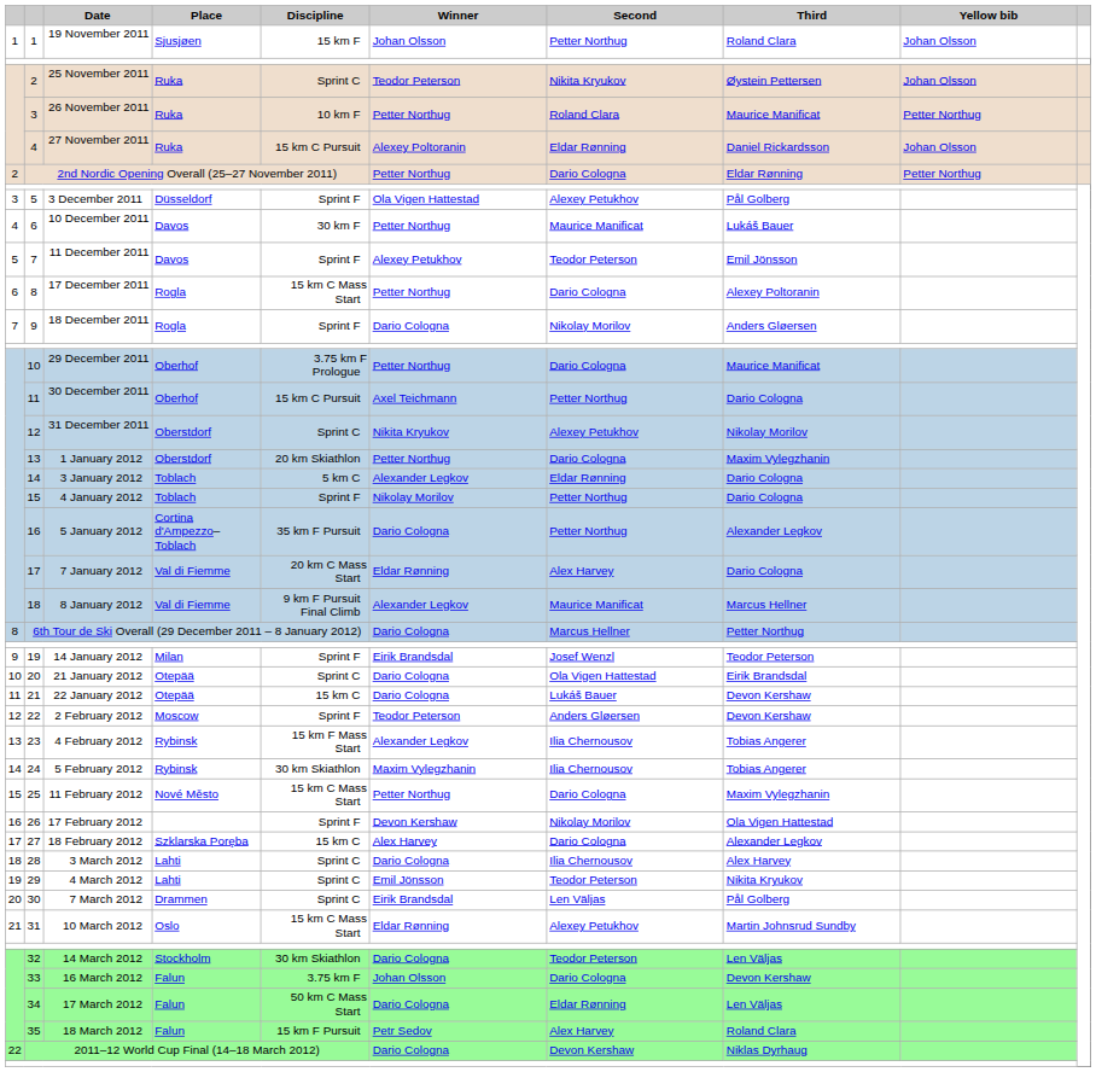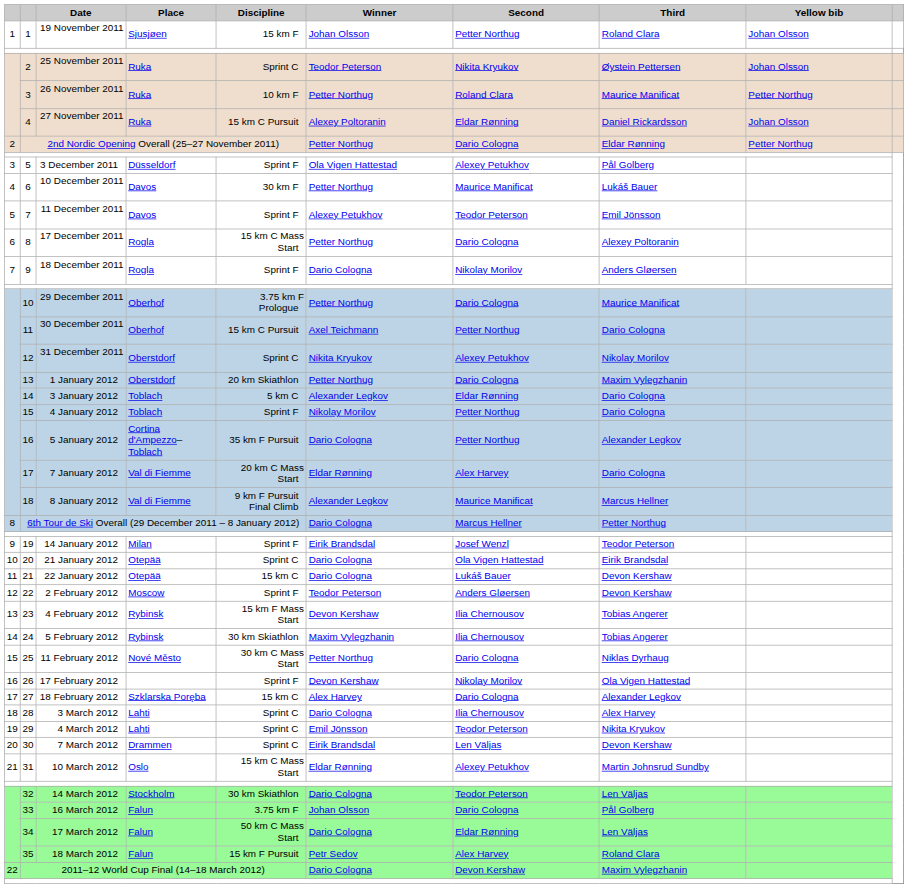23 | Winner: Alexander Legkov -> Devon Kershaw
25 | Discipline: 15 km C Mass Start -> 30 km C Mass Start
25 | Third: Maxim Vylegzhanin -> Niklas Dyrhaug
30 | Third: Pål Golberg -> Devon Kershaw
33 | Third: Devon Kershaw -> Pål Golberg
2011–12 World Cup Final (14–18 March 2012) | Third: Niklas Dyrhaug -> Maxim Vylegzhanin
